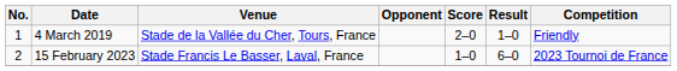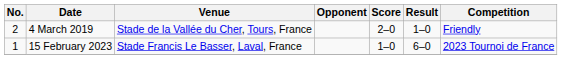4 March 2019 | No.: 1 -> 2
15 February 2023 | No.: 2 -> 1
